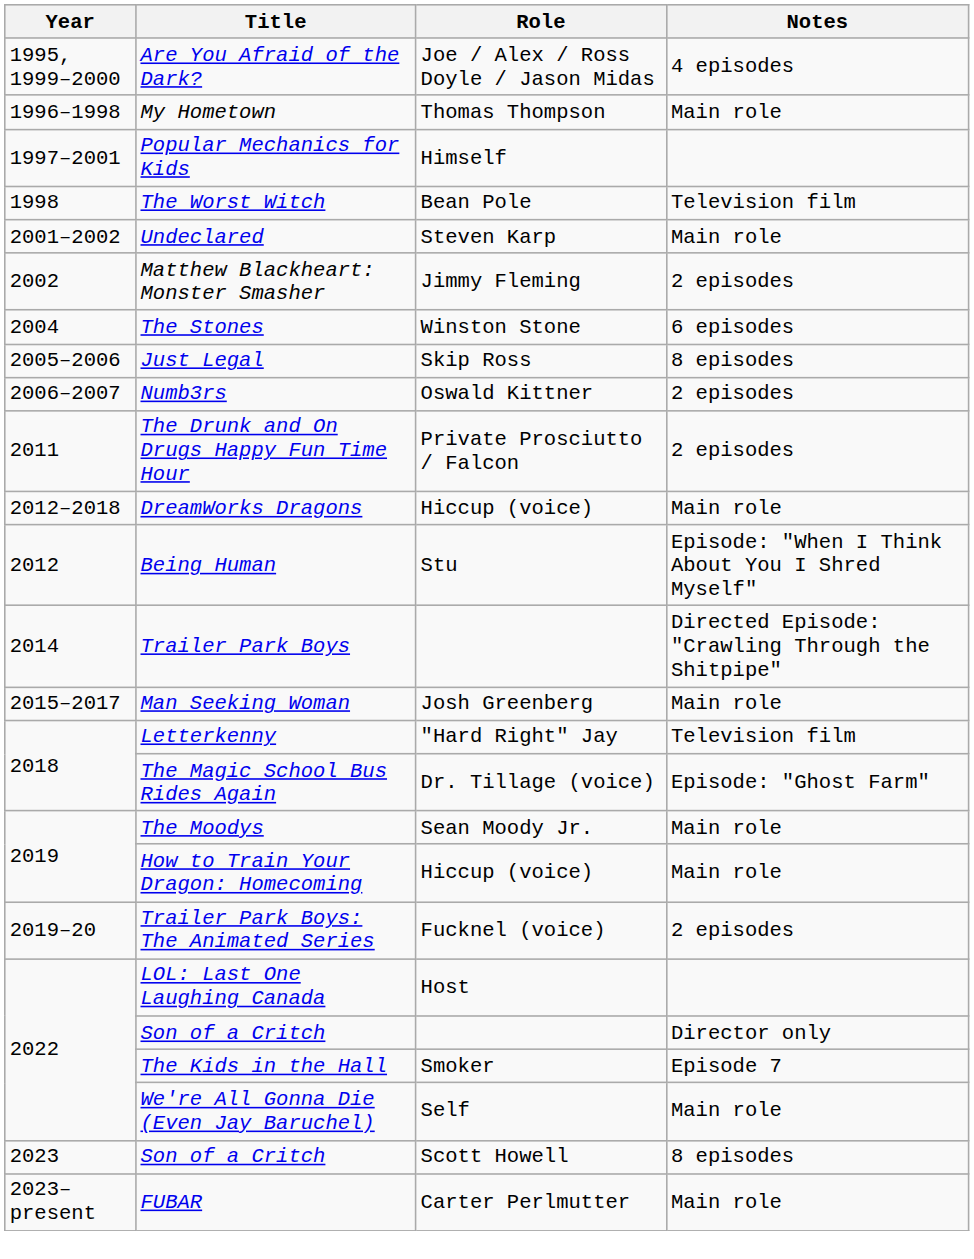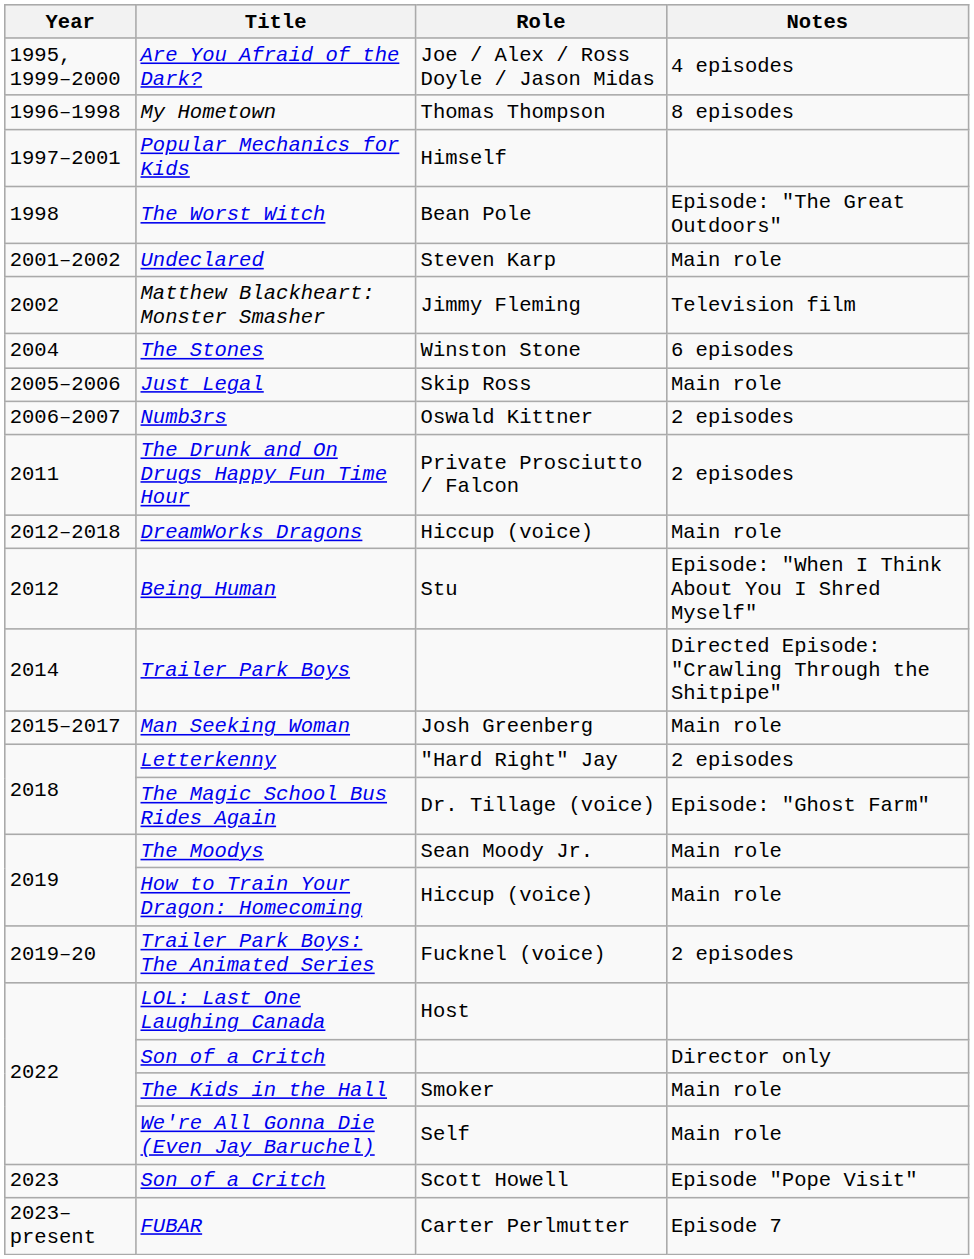My Hometown | Notes: Main role -> 8 episodes
The Worst Witch | Notes: Television film -> Episode: "The Great Outdoors"
Matthew Blackheart: Monster Smasher | Notes: 2 episodes -> Television film
Just Legal | Notes: 8 episodes -> Main role
Letterkenny | Notes: Television film -> 2 episodes
The Kids in the Hall | Notes: Episode 7 -> Main role
Son of a Critch / Scott Howell | Notes: 8 episodes -> Episode "Pope Visit"
FUBAR | Notes: Main role -> Episode 7
